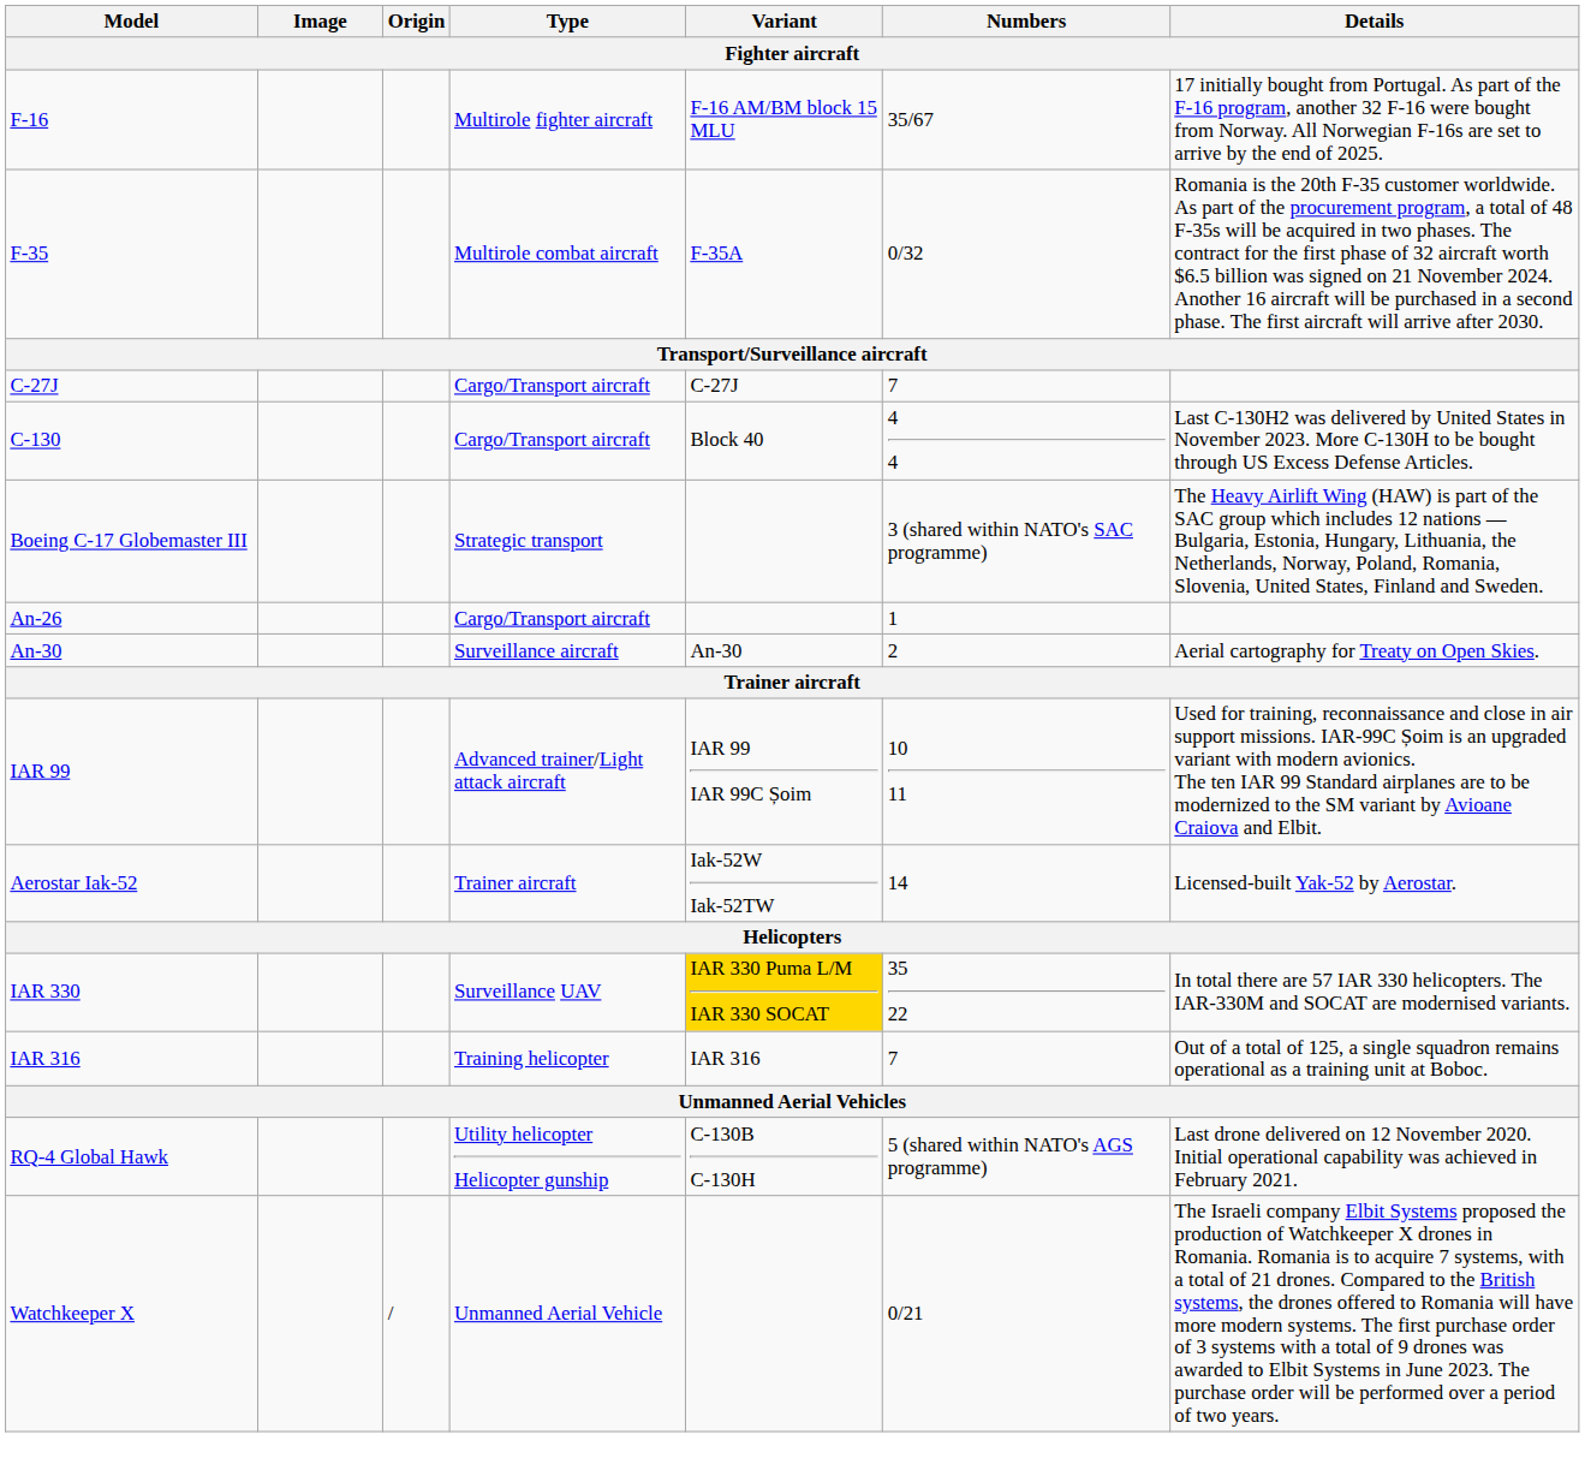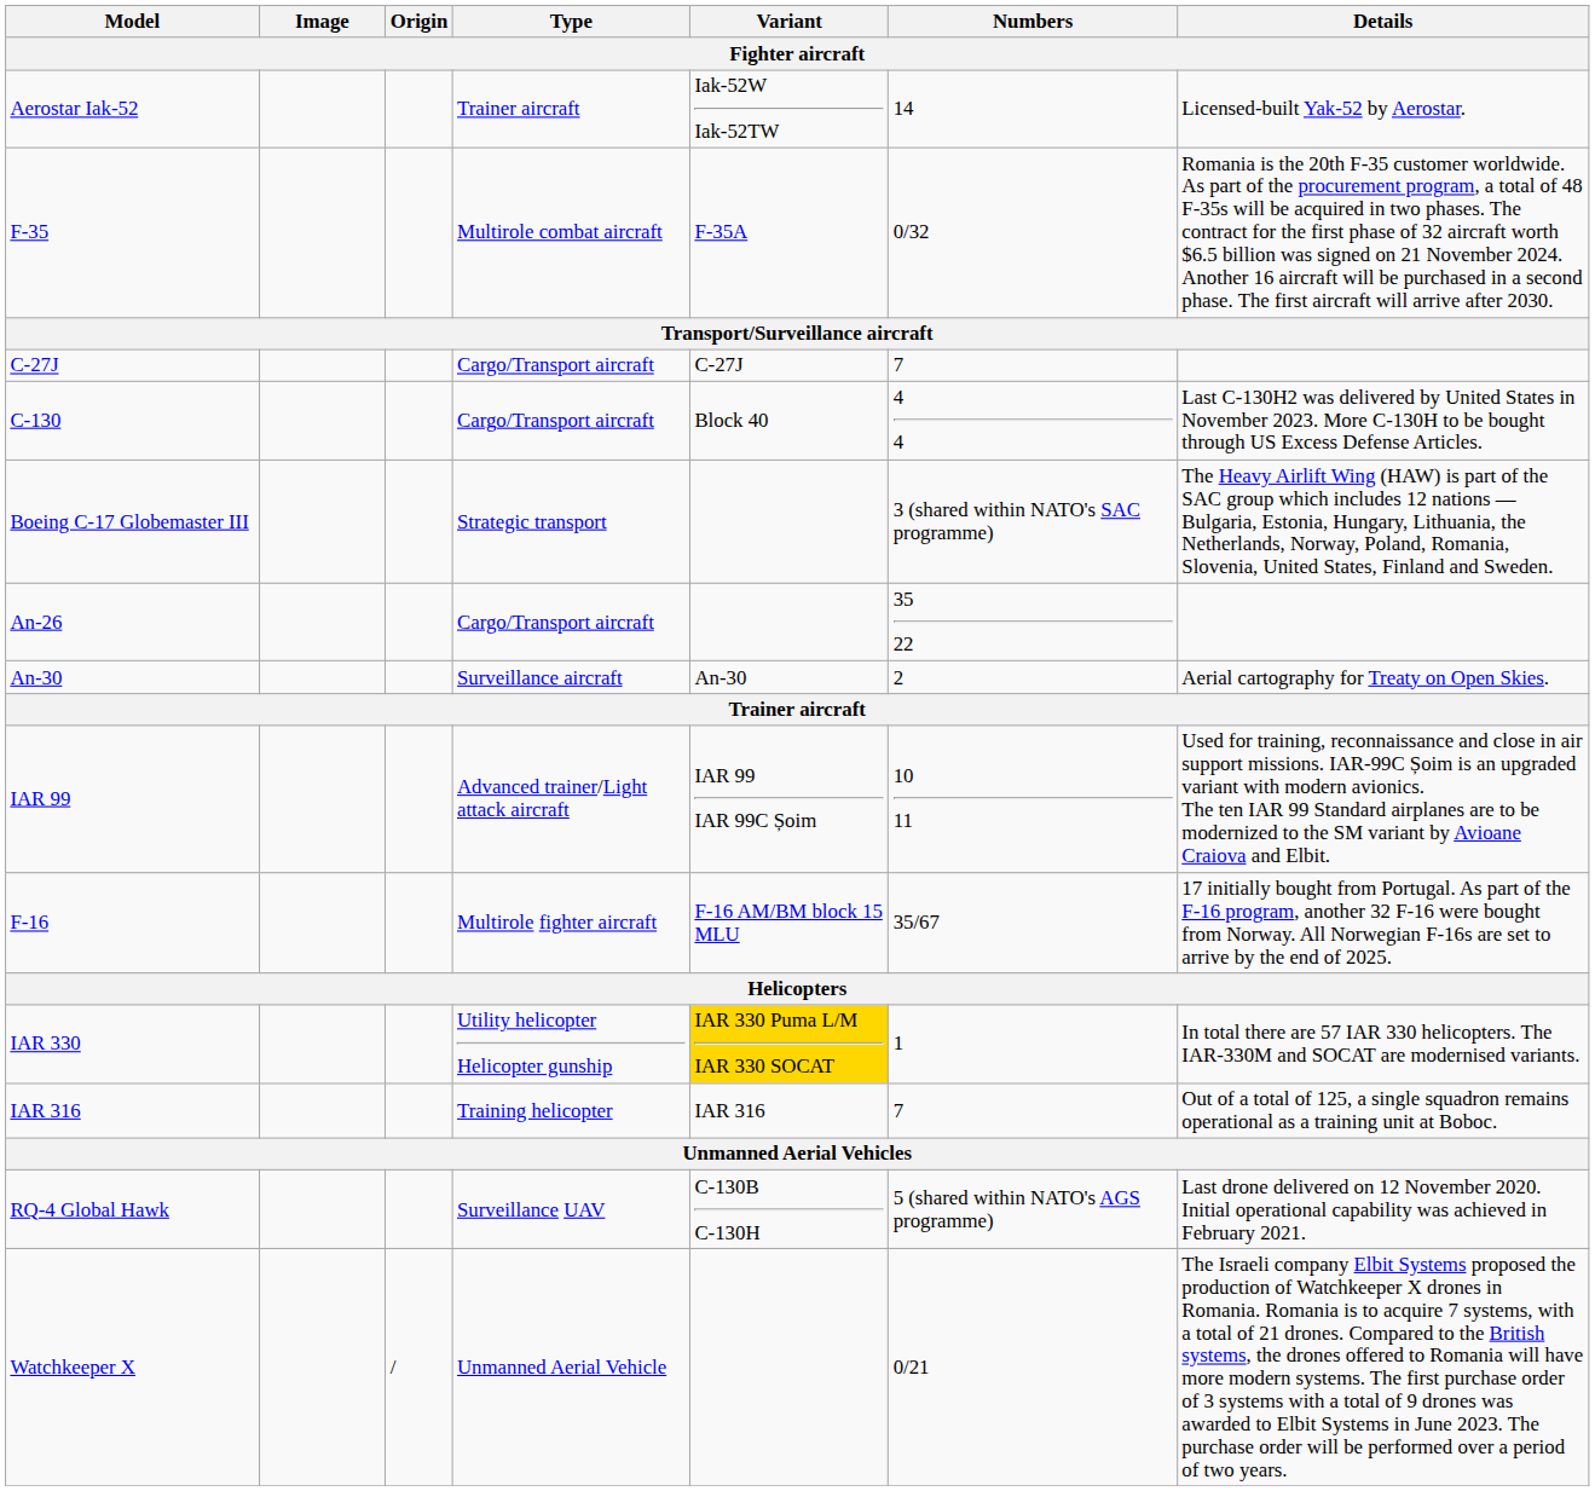rows swapped: F-16 <-> Aerostar Iak-52
An-26 | Numbers: 1 -> 35 22
IAR 330 | Type: Surveillance UAV -> Utility helicopter Helicopter gunship
IAR 330 | Numbers: 35 22 -> 1
RQ-4 Global Hawk | Type: Utility helicopter Helicopter gunship -> Surveillance UAV
